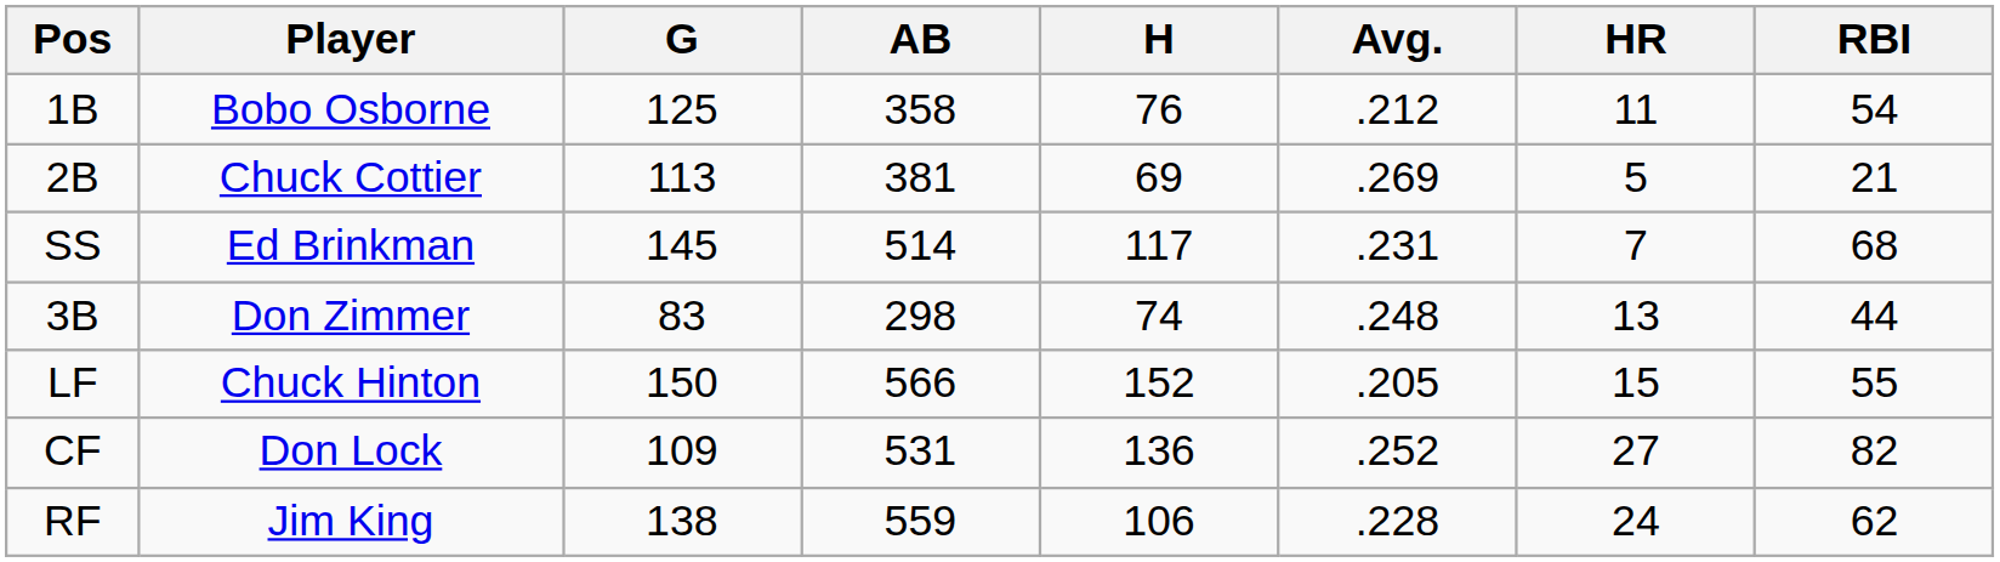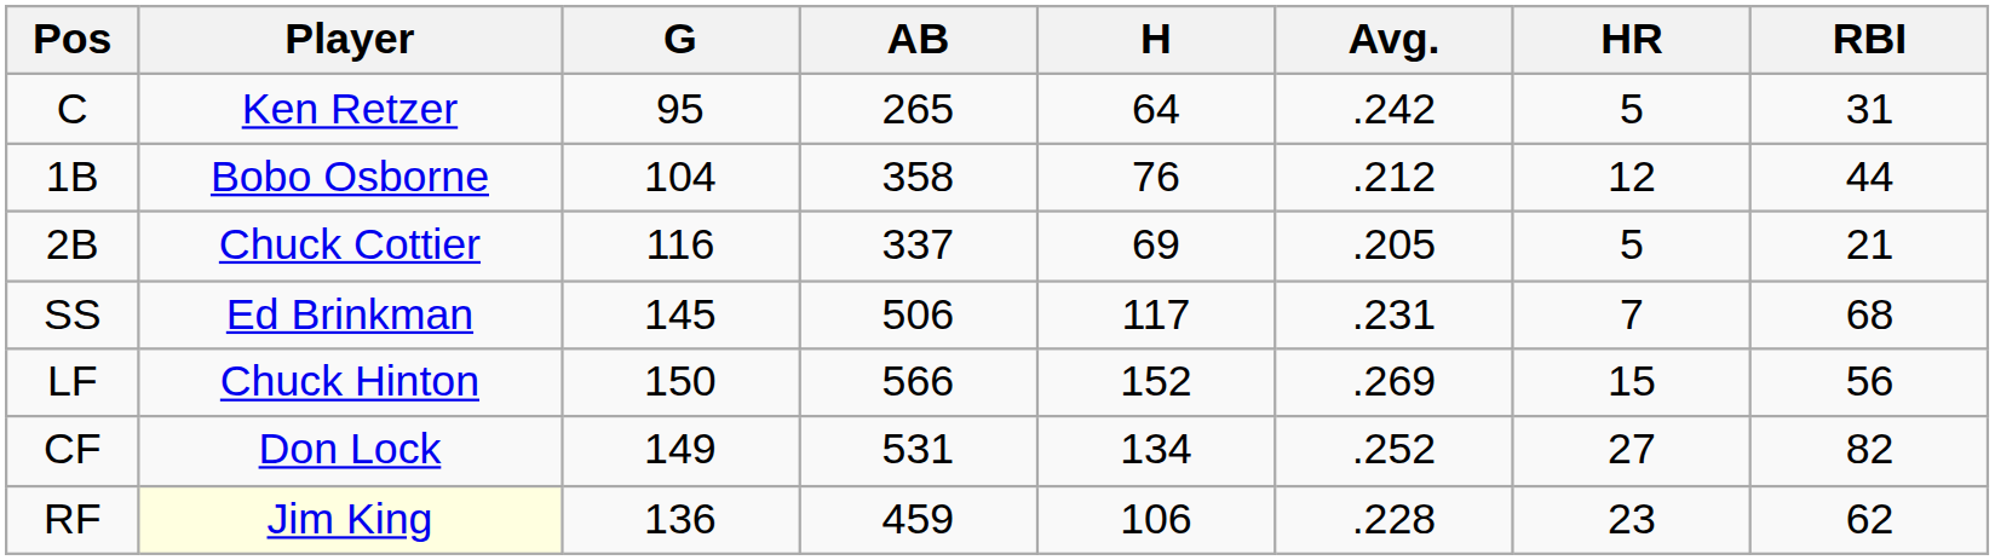+ row: C | Ken Retzer | 95 | 265 | 64 | .242 | 5 | 31
1B | G: 125 -> 104
1B | HR: 11 -> 12
1B | RBI: 54 -> 44
2B | G: 113 -> 116
2B | AB: 381 -> 337
2B | Avg.: .269 -> .205
SS | AB: 514 -> 506
- row: 3B | Don Zimmer | 83 | 298 | 74 | .248 | 13 | 44
LF | Avg.: .205 -> .269
LF | RBI: 55 -> 56
CF | G: 109 -> 149
CF | H: 136 -> 134
RF | Player: no background -> lightyellow background
RF | G: 138 -> 136
RF | AB: 559 -> 459
RF | HR: 24 -> 23
